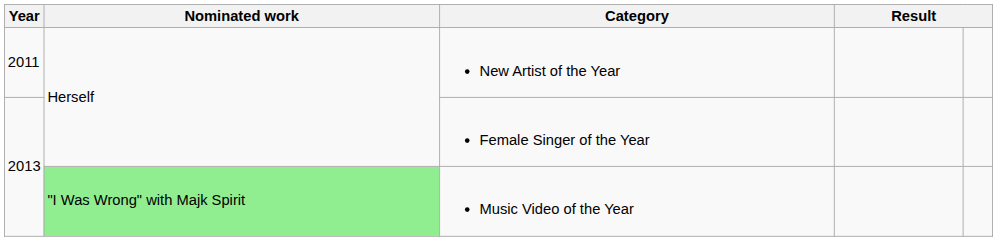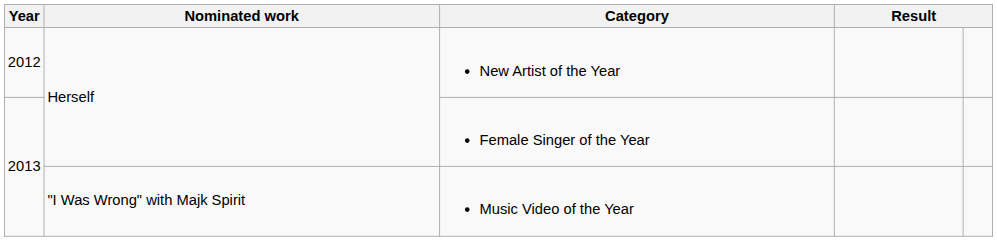New Artist of the Year | Year: 2011 -> 2012
Music Video of the Year | Nominated work: lightgreen background -> no background
